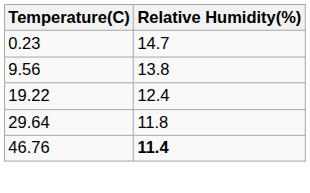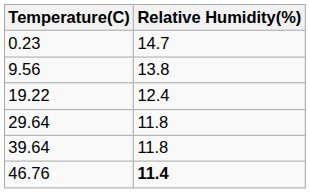+ row: 39.64 | 11.8
